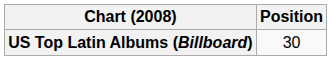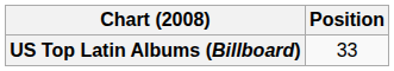US Top Latin Albums (Billboard) | Position: 30 -> 33
